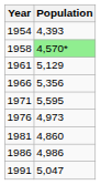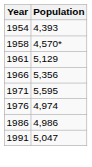1958 | Population: lightgreen background -> no background
1976 | Population: 4,973 -> 4,974
- row: 1981 | 4,860
